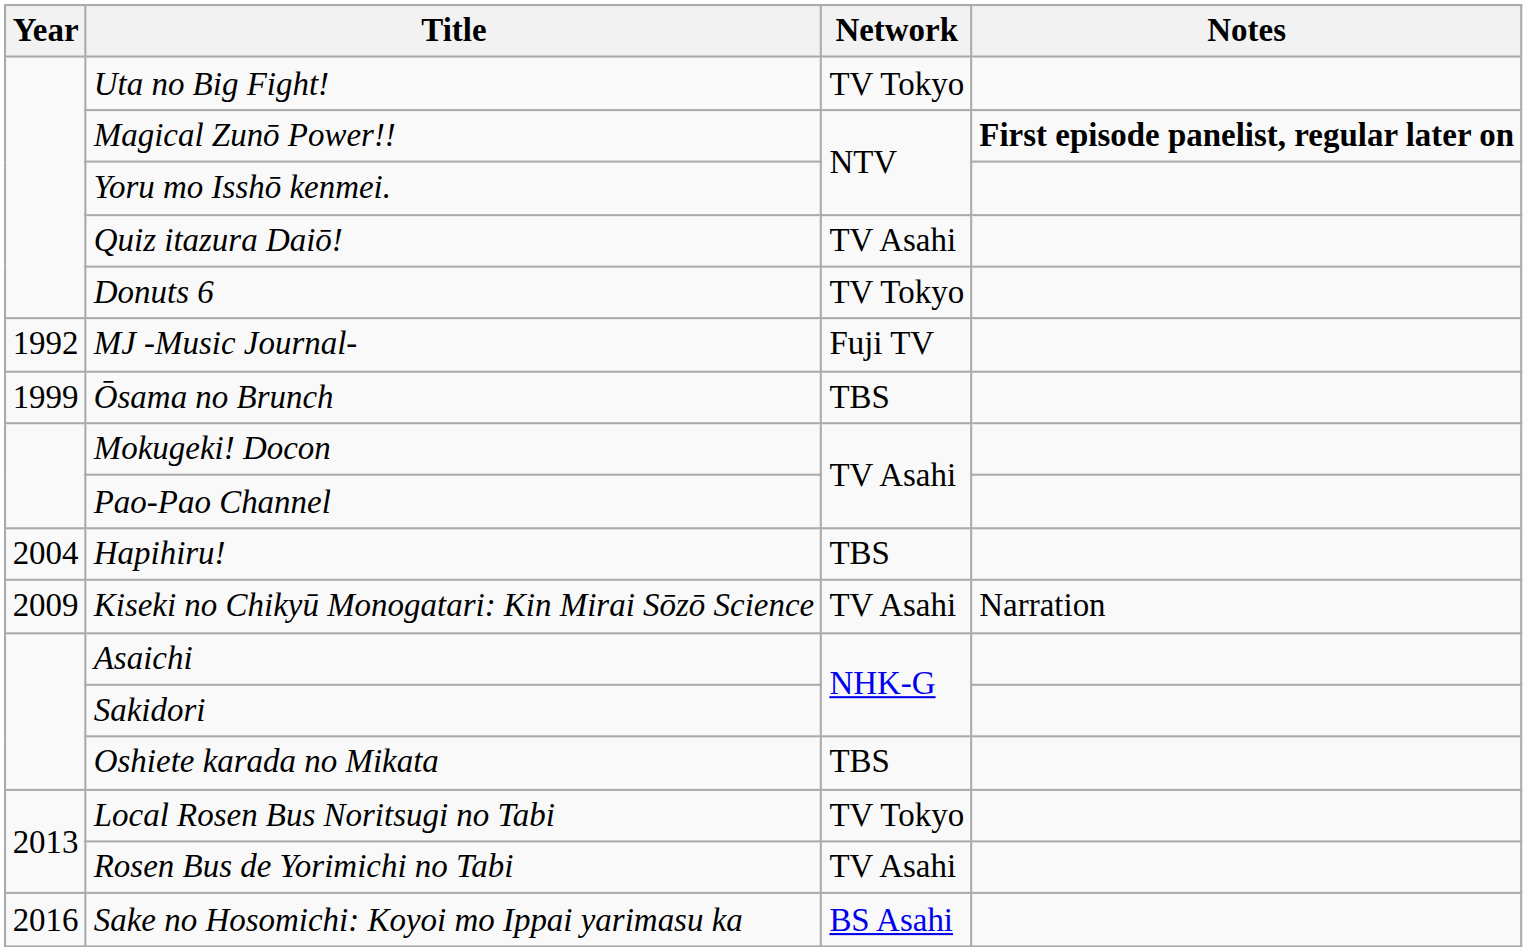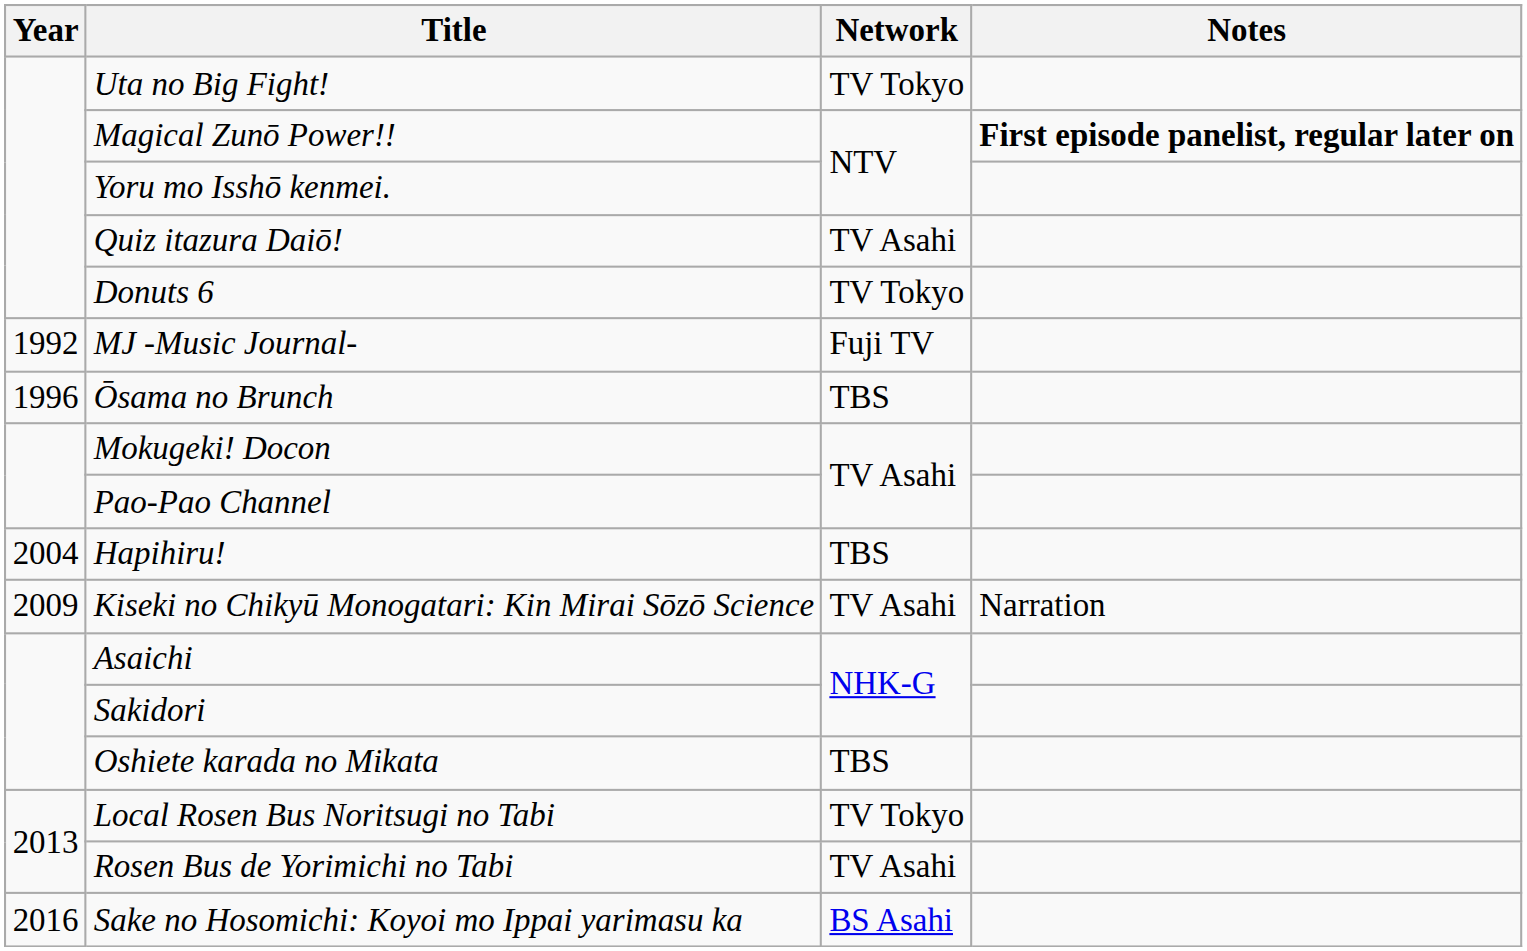Ōsama no Brunch | Year: 1999 -> 1996
